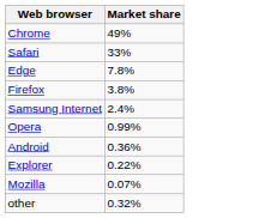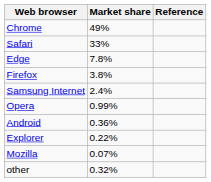+ column: Reference
